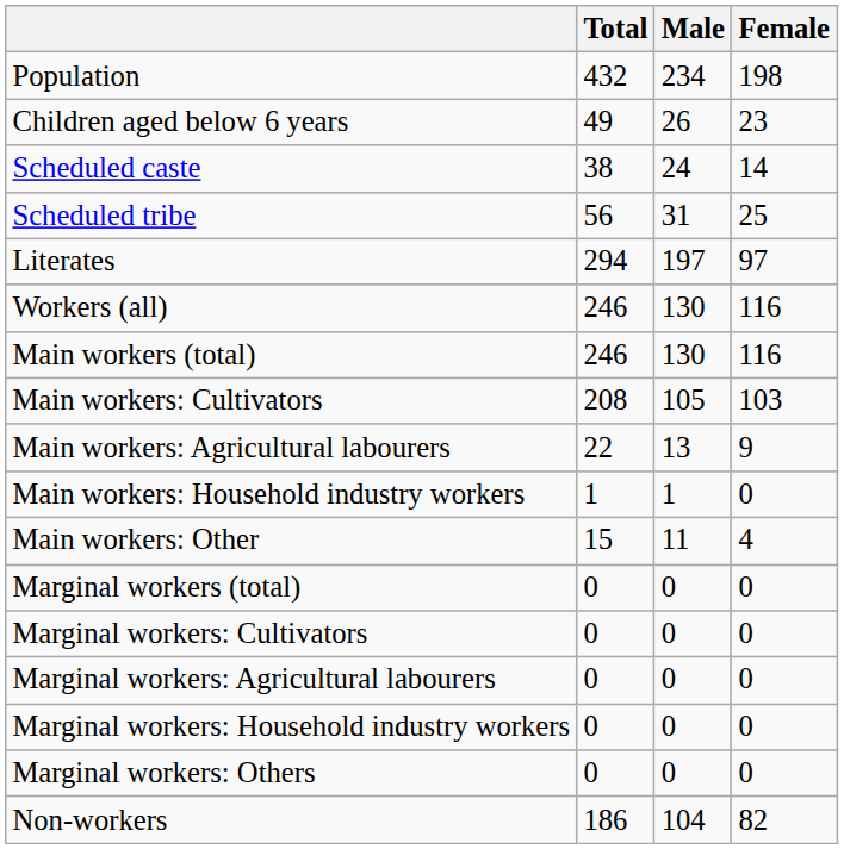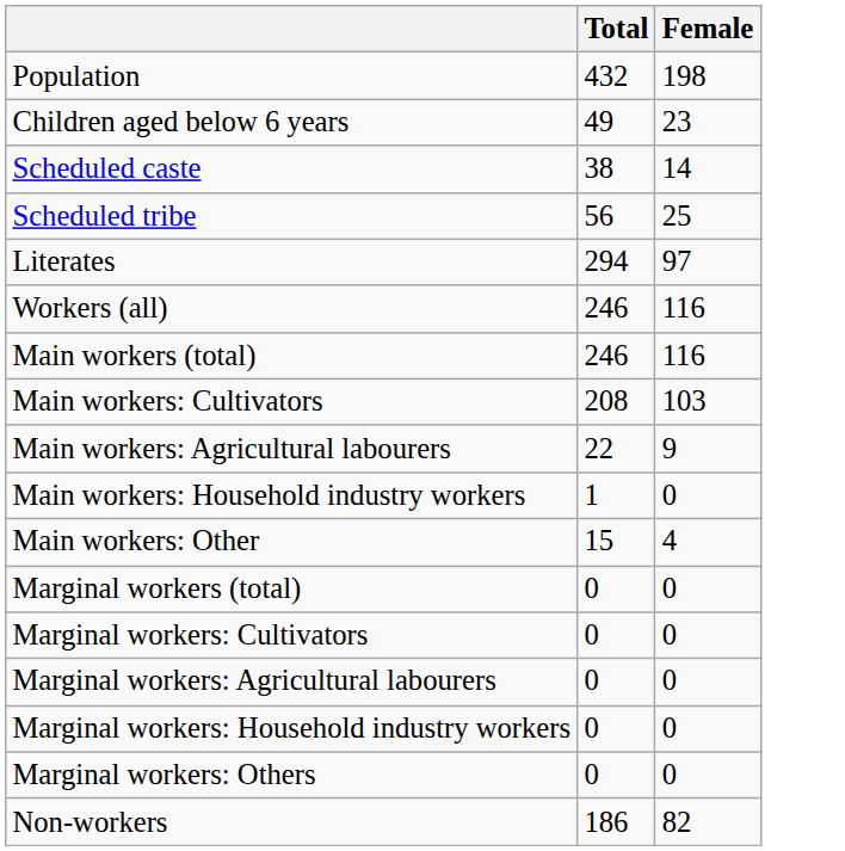- column: Male | 234 | 26 | 24 | 31 | 197 | 130 | 130 | 105 | 13 | 1 | 11 | 0 | 0 | 0 | 0 | 0 | 104
